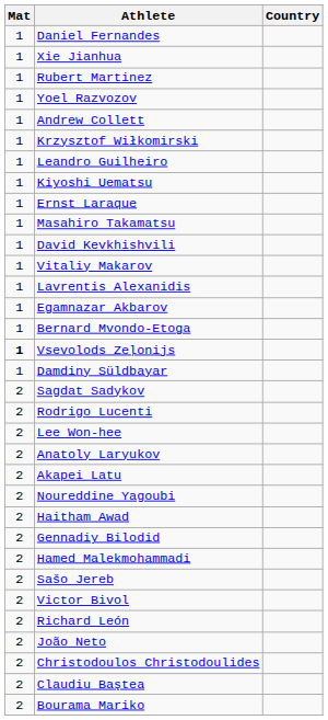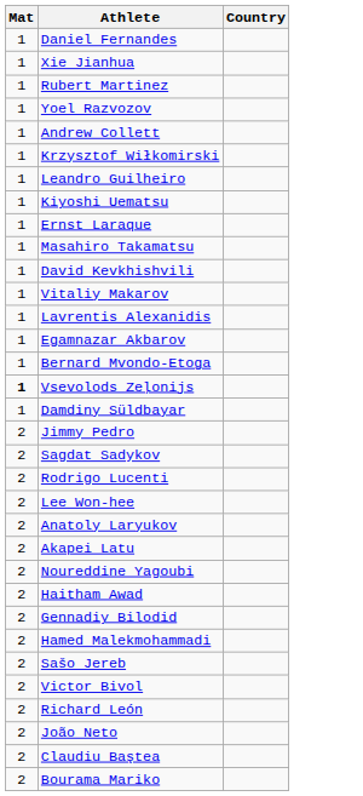+ row: 2 | Jimmy Pedro
- row: 2 | Christodoulos Christodoulides
